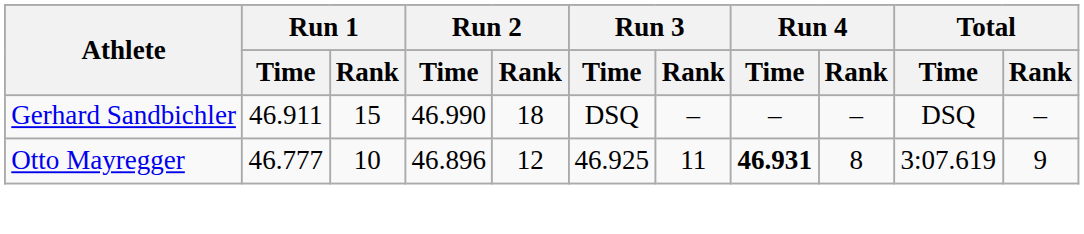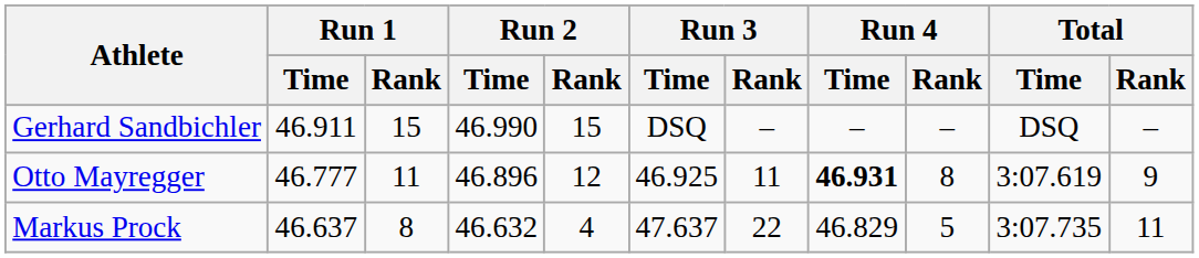Gerhard Sandbichler | Run 2 / Rank: 18 -> 15
Otto Mayregger | Run 1 / Rank: 10 -> 11
+ row: Markus Prock | 46.637 | 8 | 46.632 | 4 | 47.637 | 22 | 46.829 | 5 | 3:07.735 | 11
